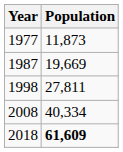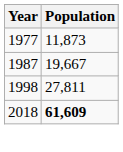1987 | Population: 19,669 -> 19,667
- row: 2008 | 40,334
